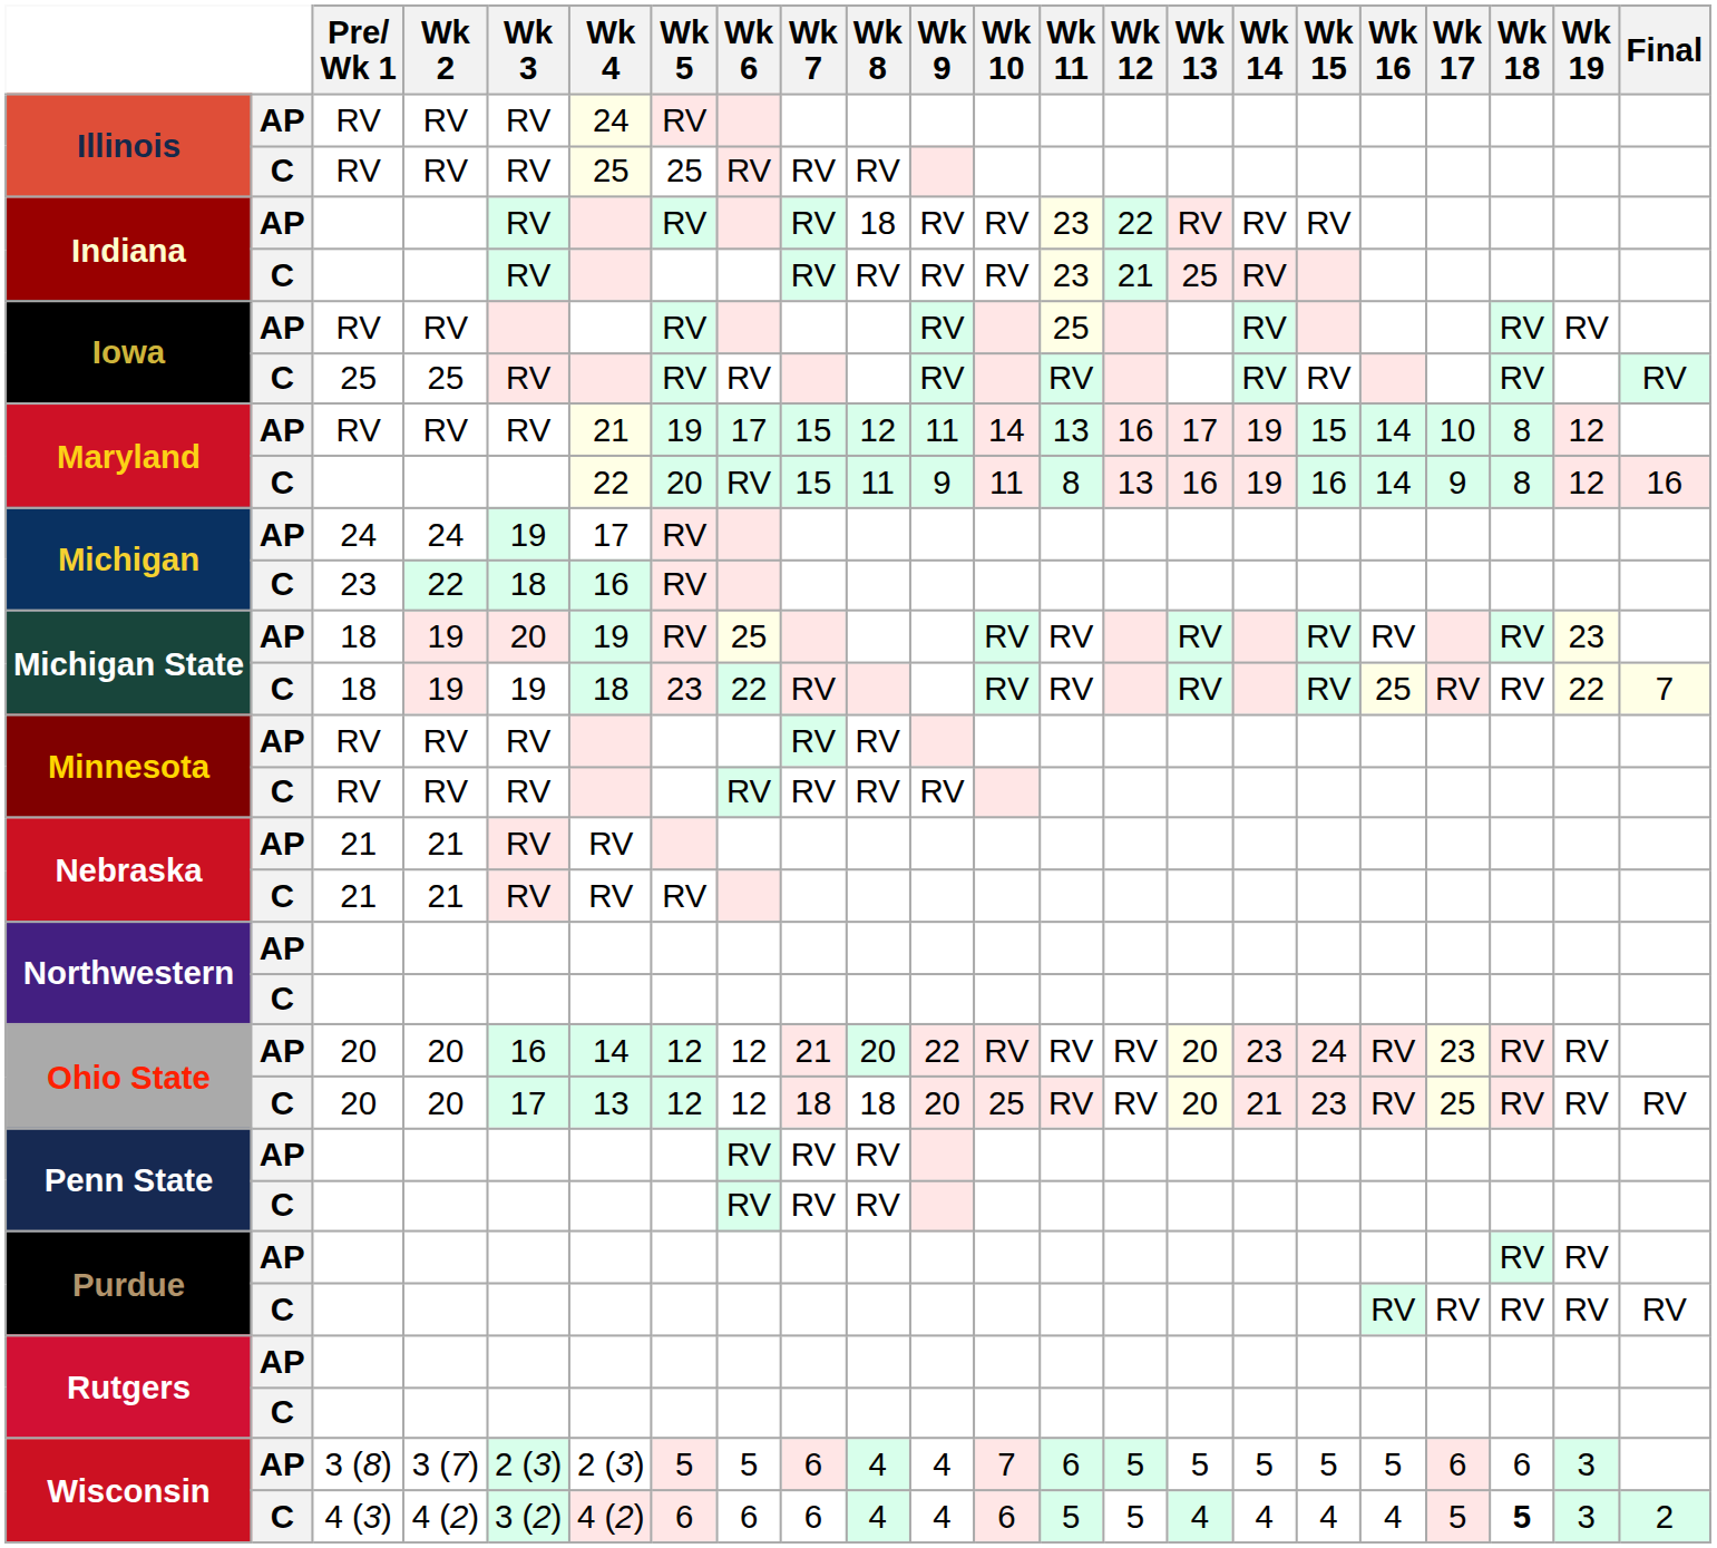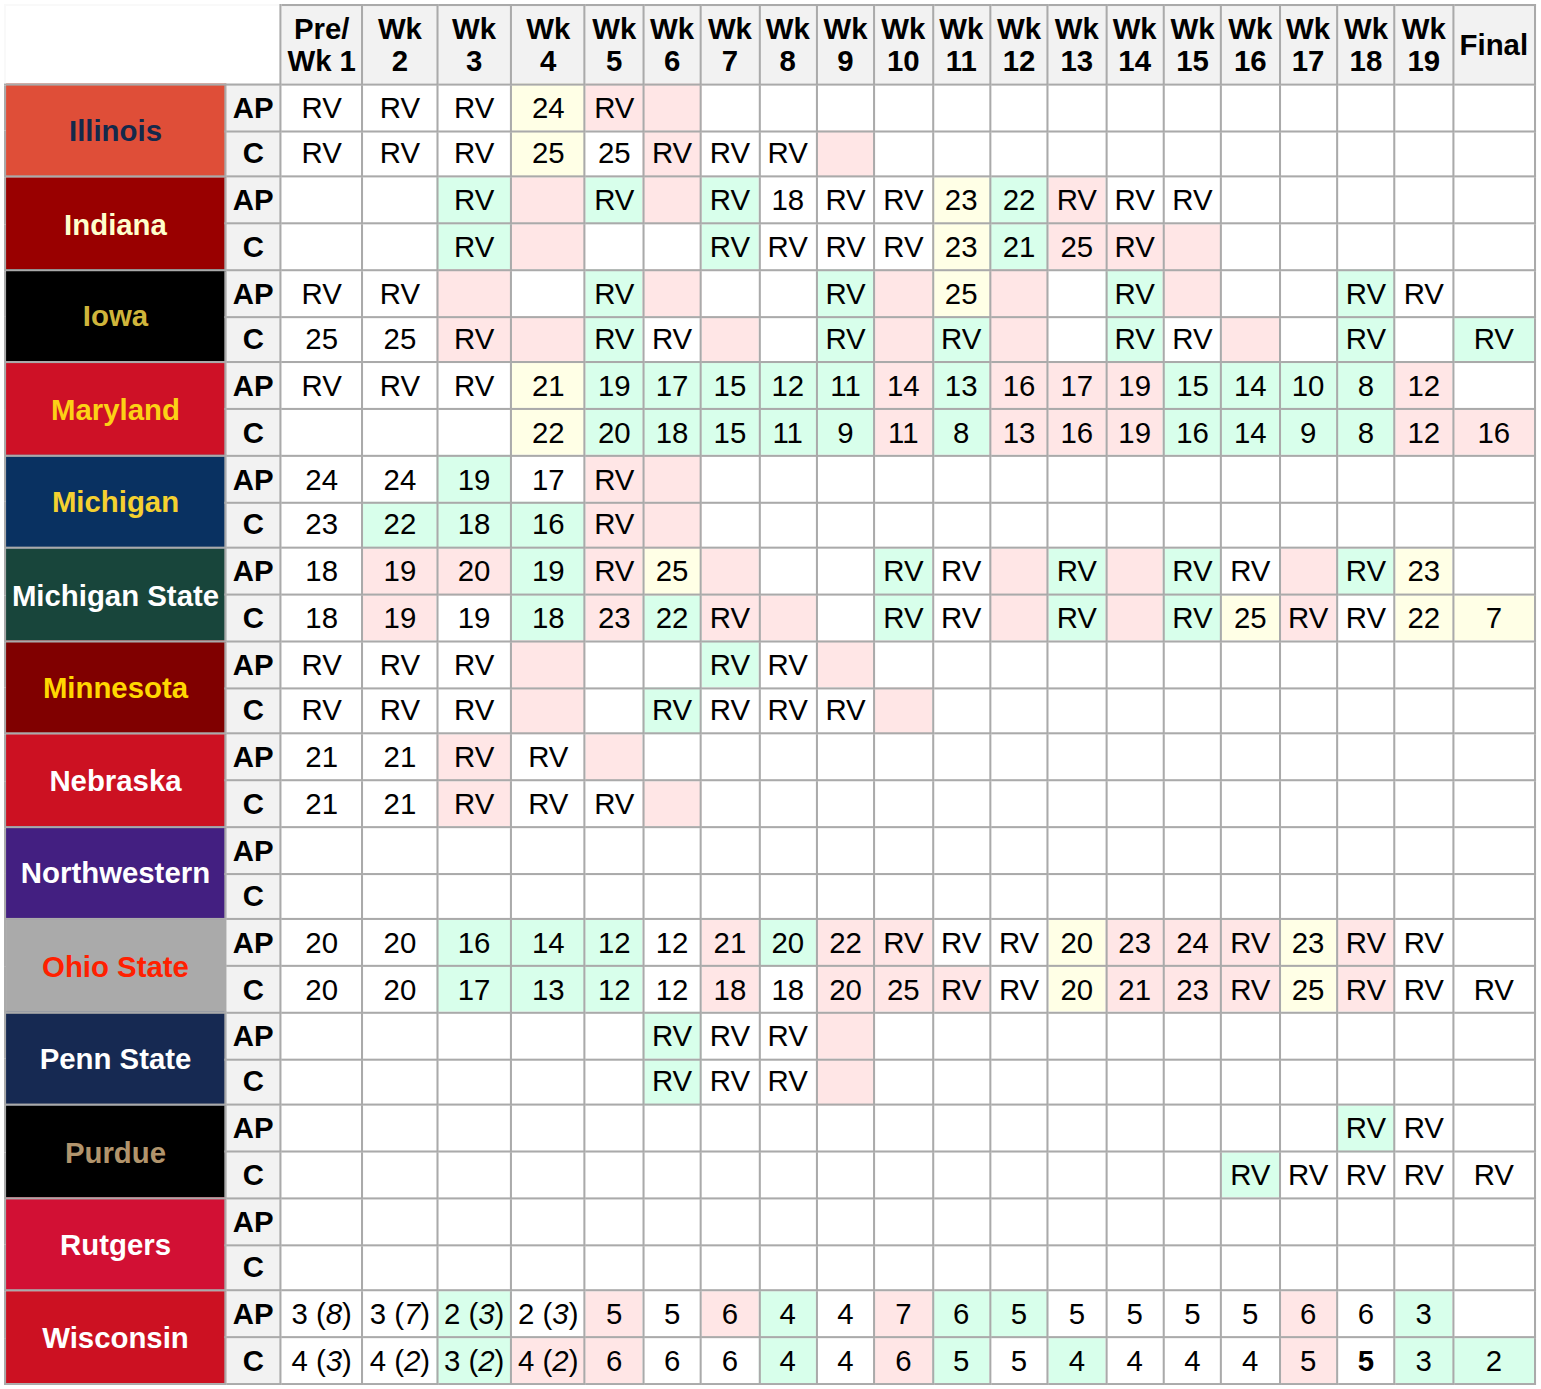Maryland / C | Wk 6: RV -> 18
